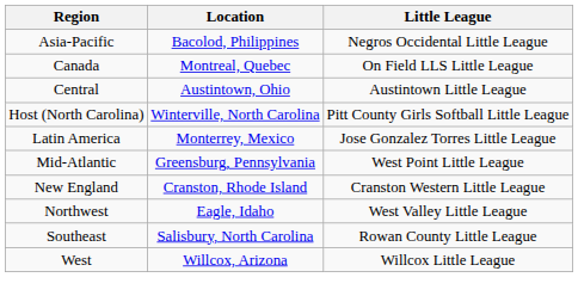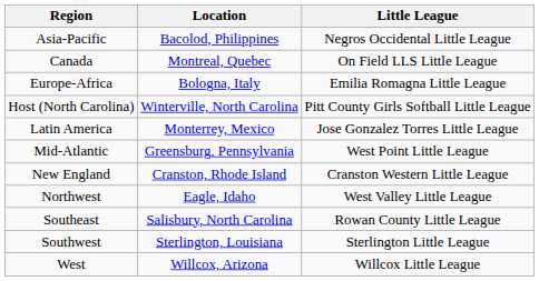- row: Central | Austintown, Ohio | Austintown Little League
+ row: Europe-Africa | Bologna, Italy | Emilia Romagna Little League
+ row: Southwest | Sterlington, Louisiana | Sterlington Little League
